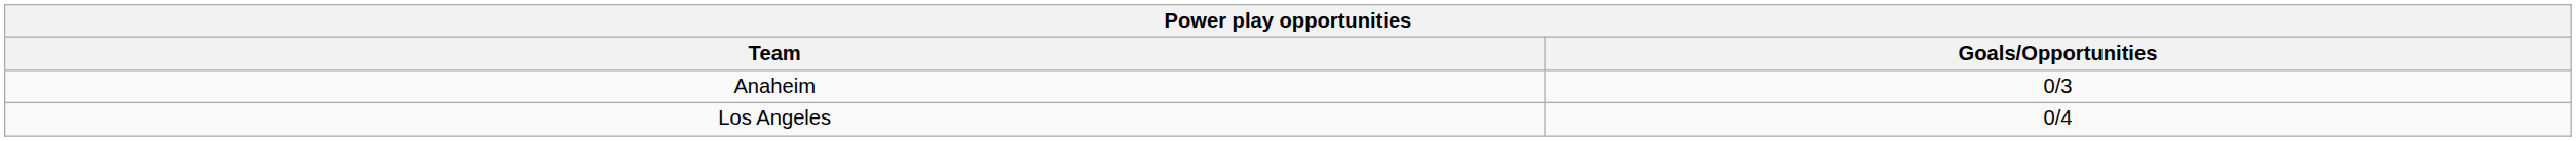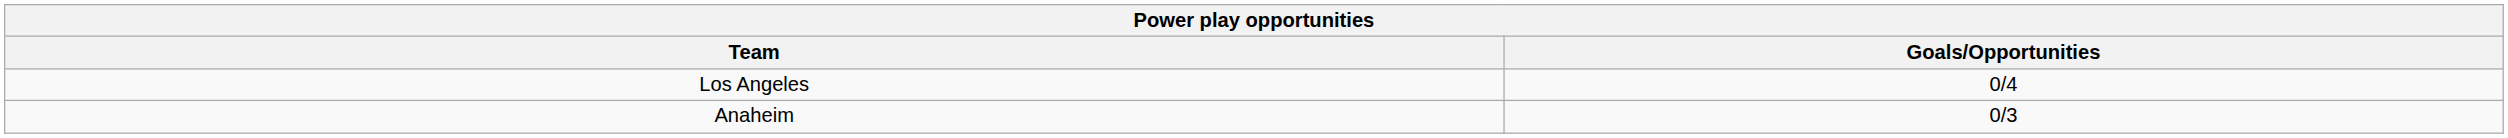rows swapped: Anaheim <-> Los Angeles
